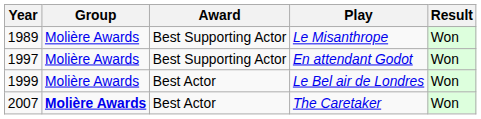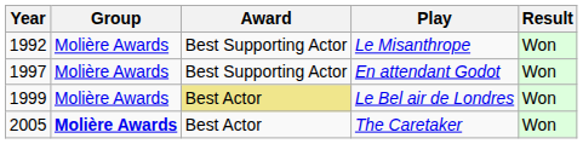Le Misanthrope | Year: 1989 -> 1992
Le Bel air de Londres | Award: no background -> khaki background
The Caretaker | Year: 2007 -> 2005
